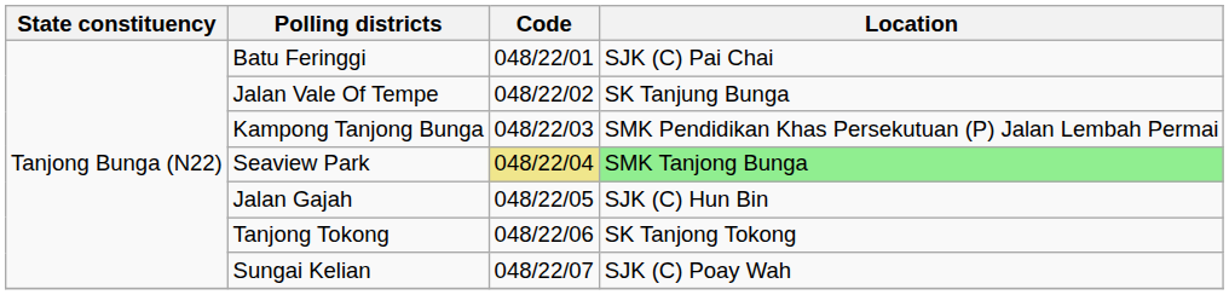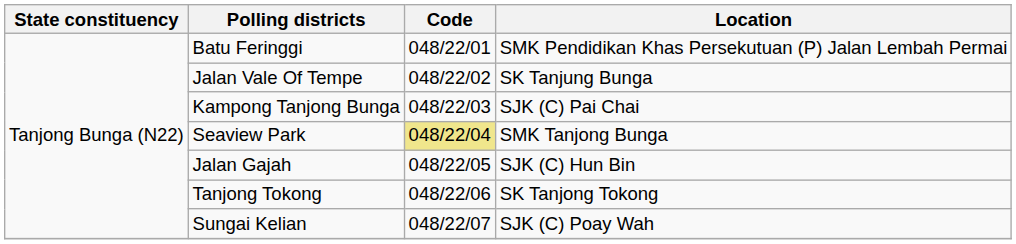Batu Feringgi | Location: SJK (C) Pai Chai -> SMK Pendidikan Khas Persekutuan (P) Jalan Lembah Permai
Kampong Tanjong Bunga | Location: SMK Pendidikan Khas Persekutuan (P) Jalan Lembah Permai -> SJK (C) Pai Chai
Seaview Park | Location: lightgreen background -> no background
